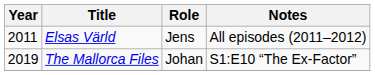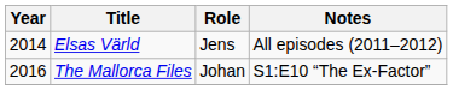Elsas Värld | Year: 2011 -> 2014
The Mallorca Files | Year: 2019 -> 2016
